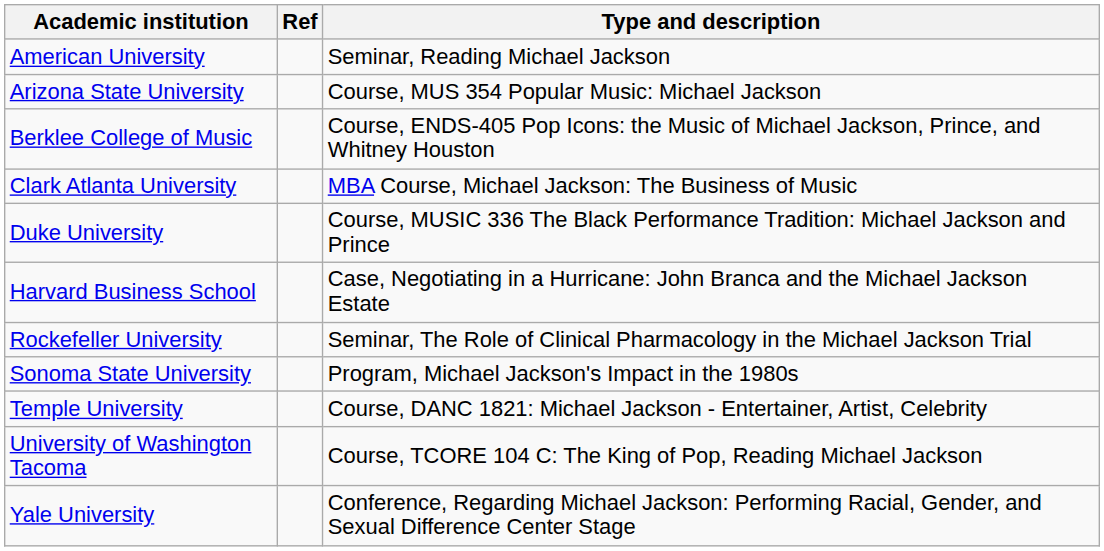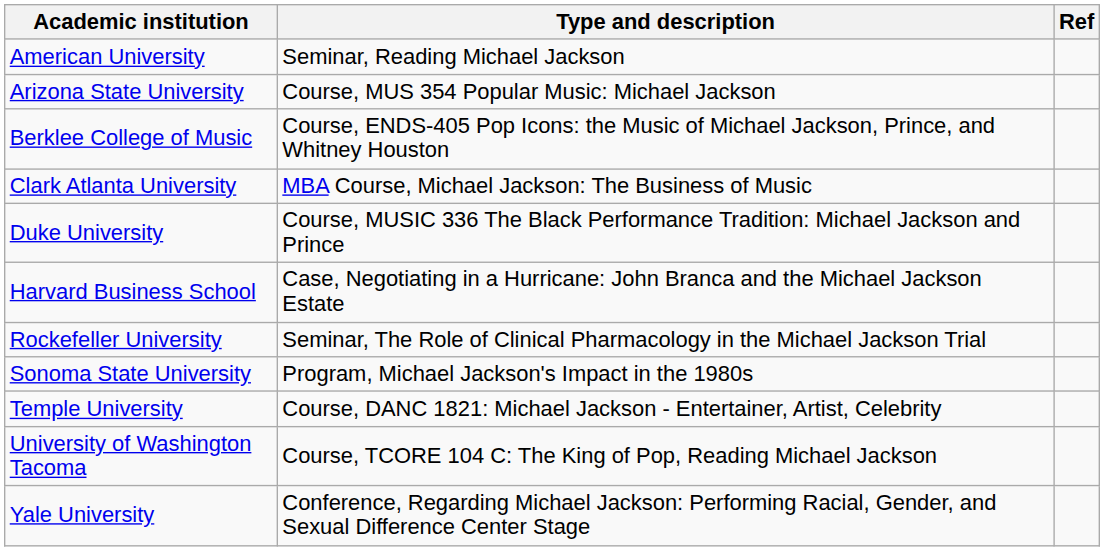columns swapped: Type and description <-> Ref
